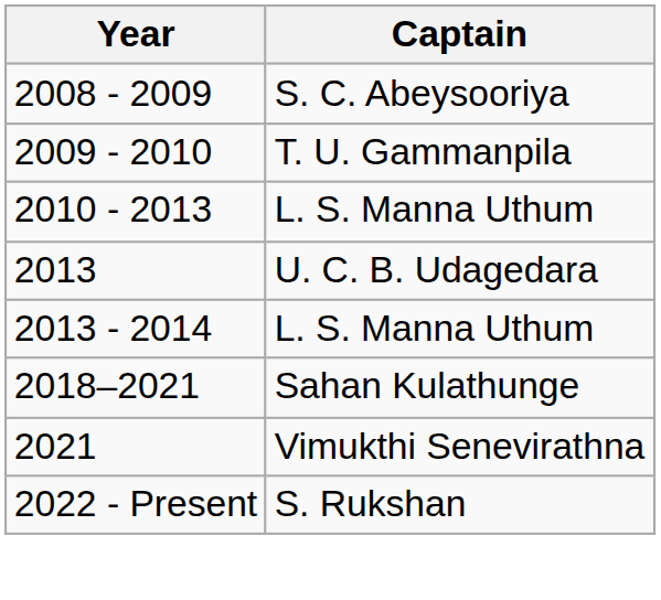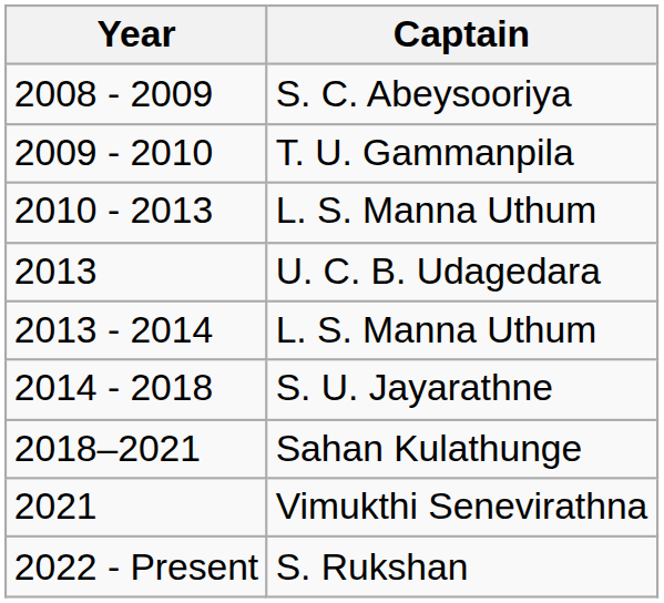+ row: 2014 - 2018 | S. U. Jayarathne
